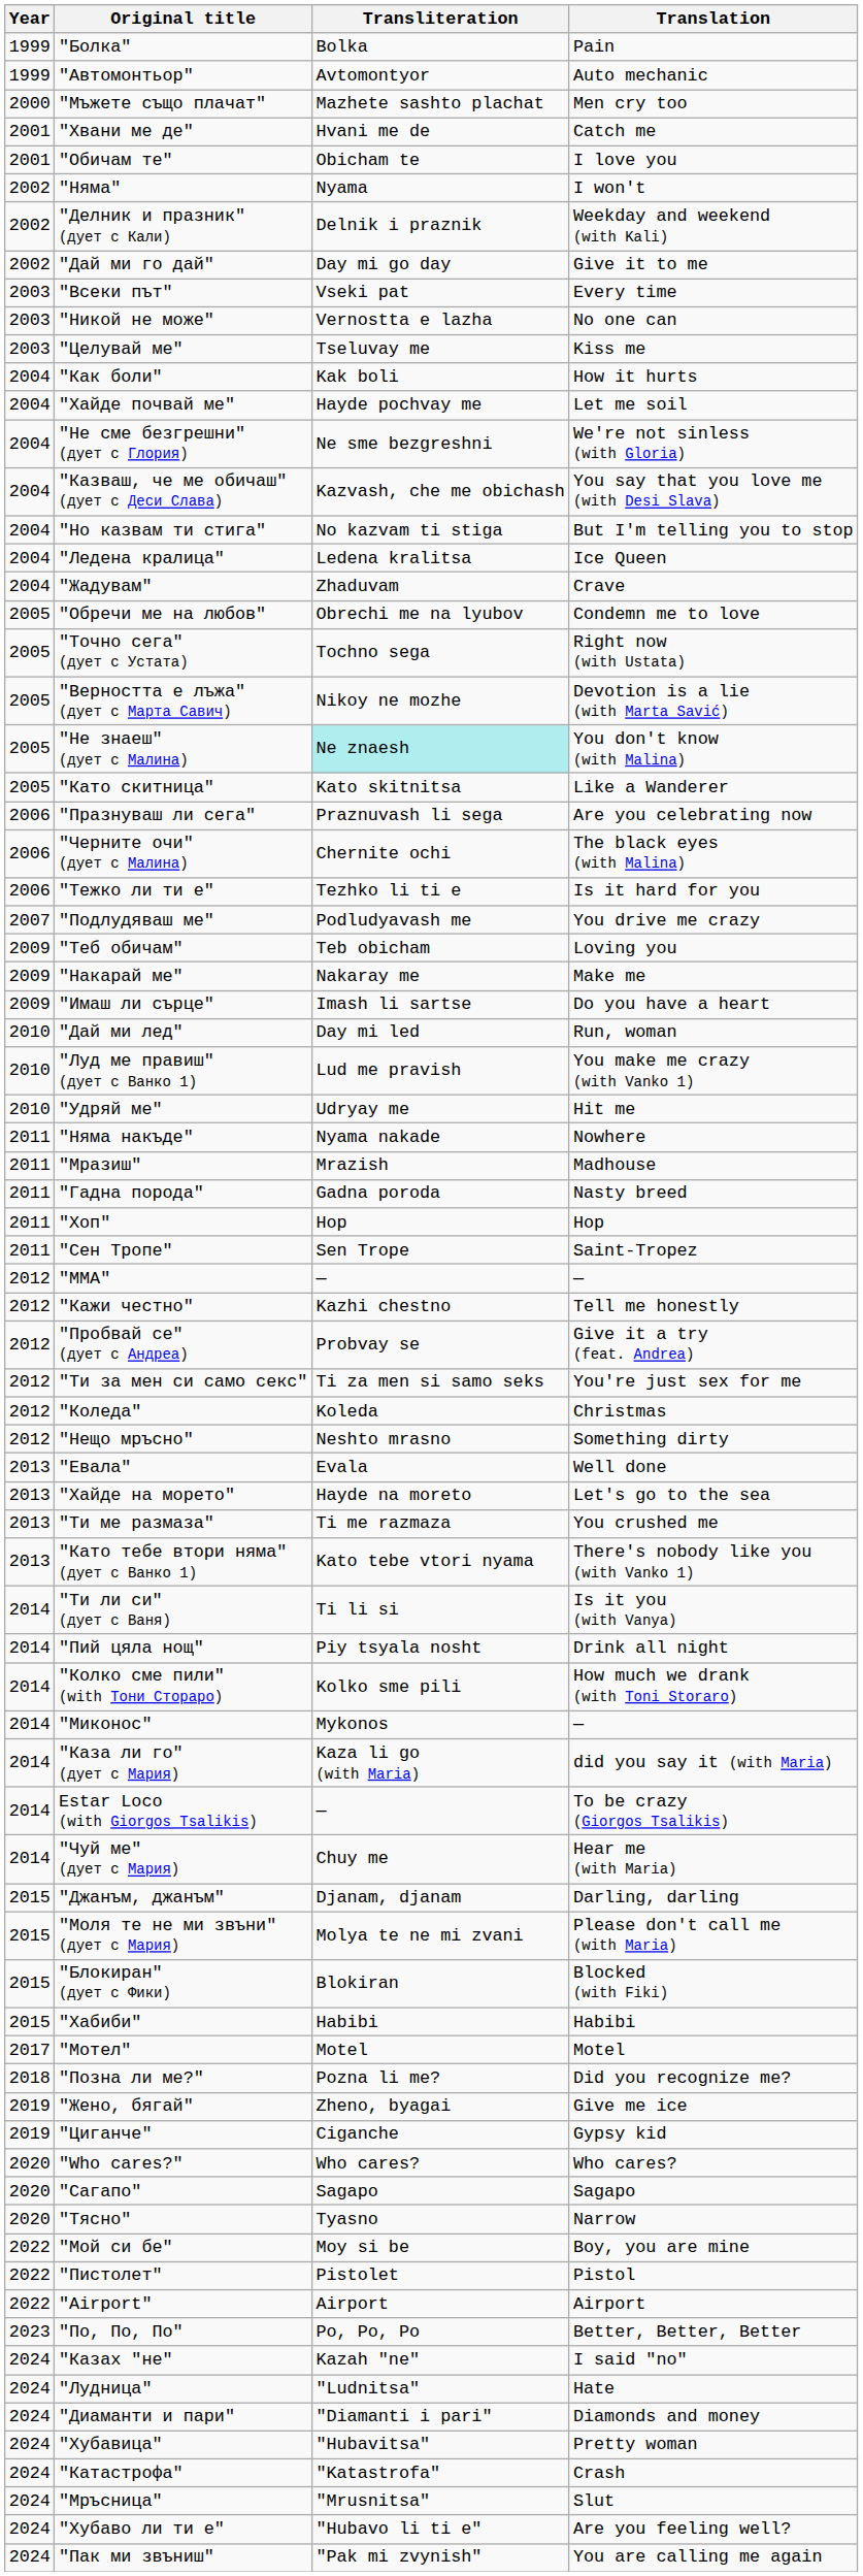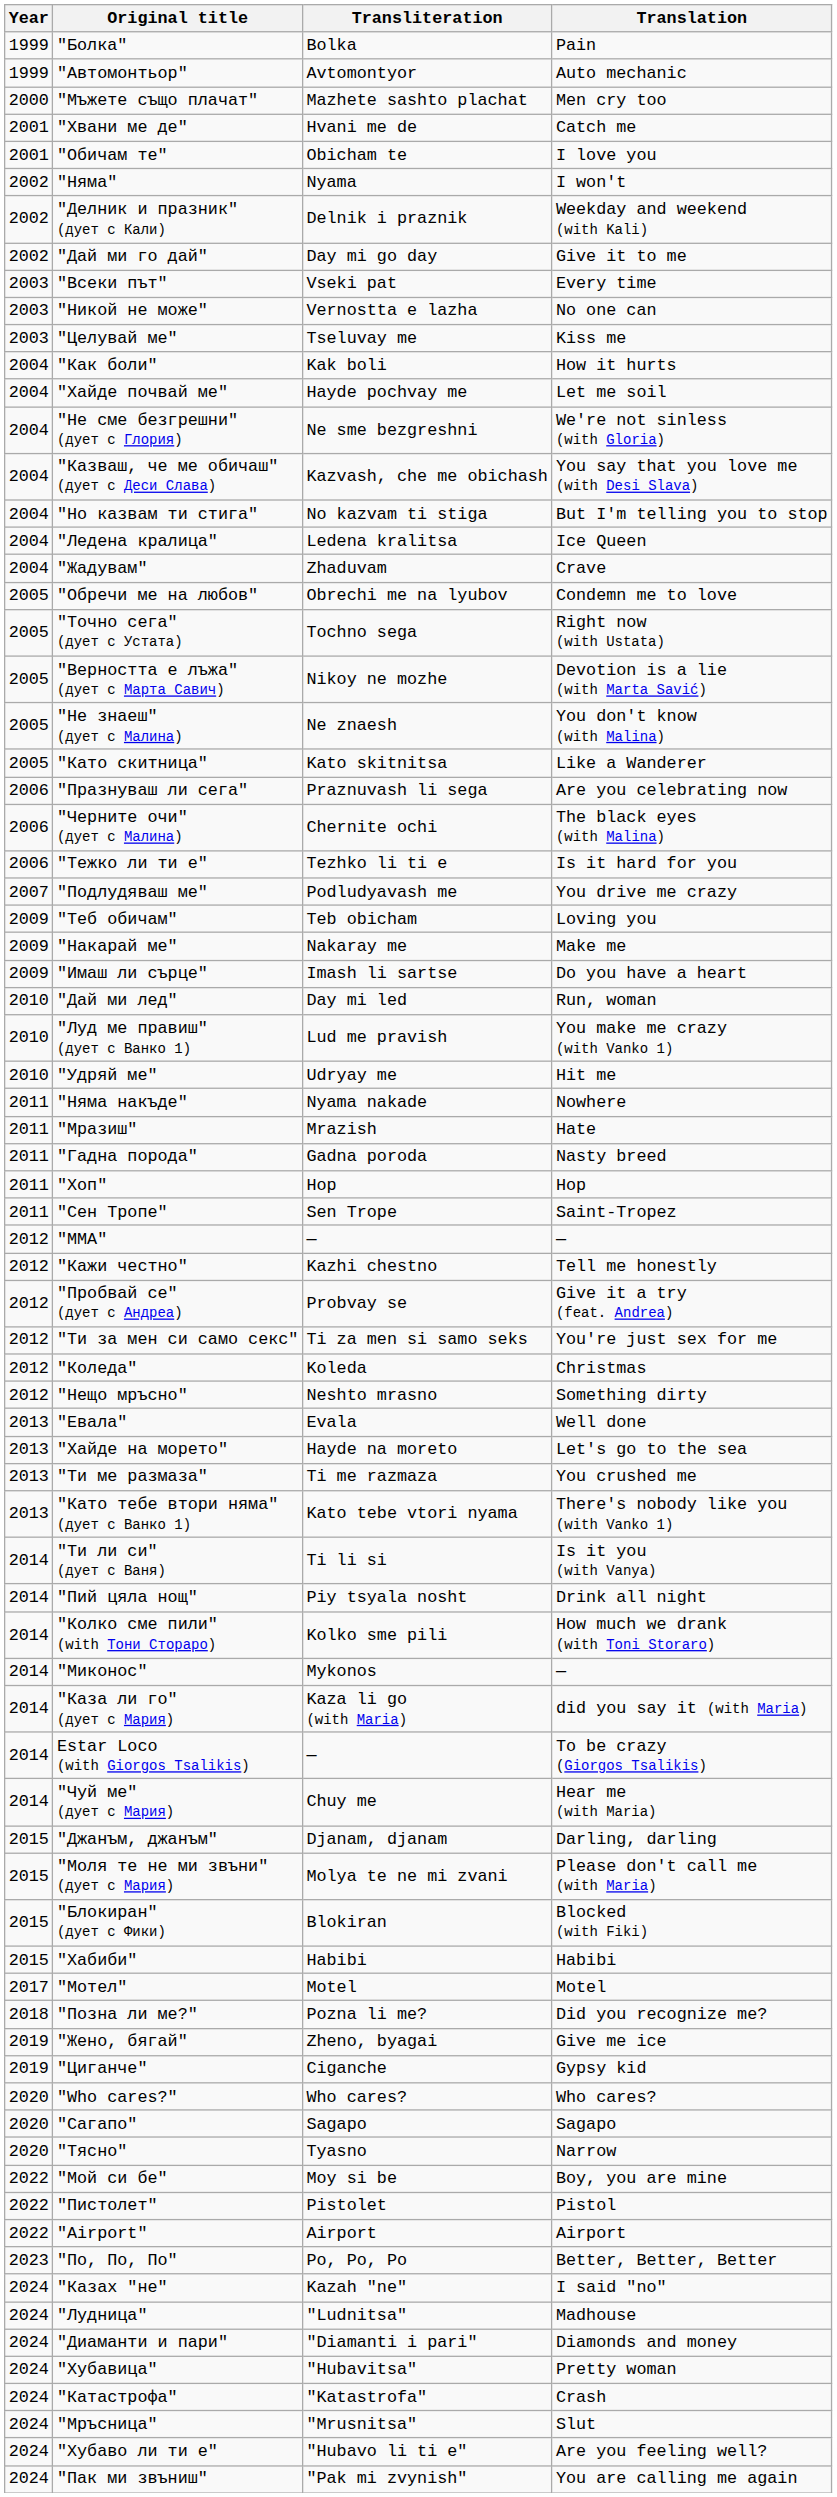"Не знаеш" (дует с Малина) | Transliteration: paleturquoise background -> no background
"Мразиш" | Translation: Madhouse -> Hate
"Лудница" | Translation: Hate -> Madhouse
